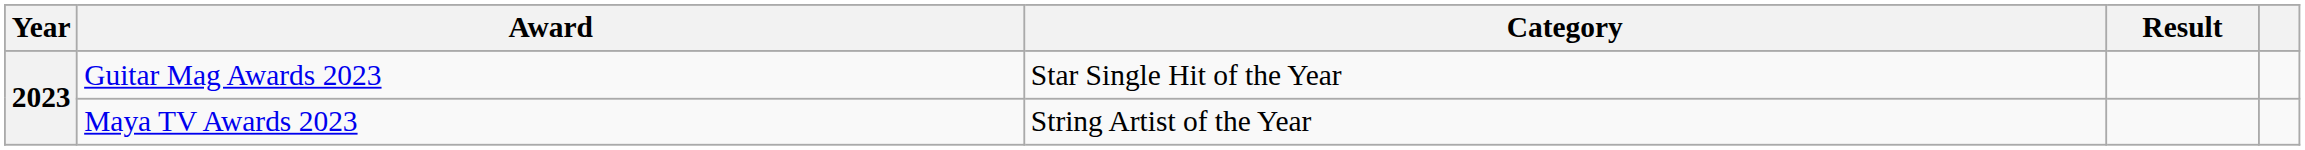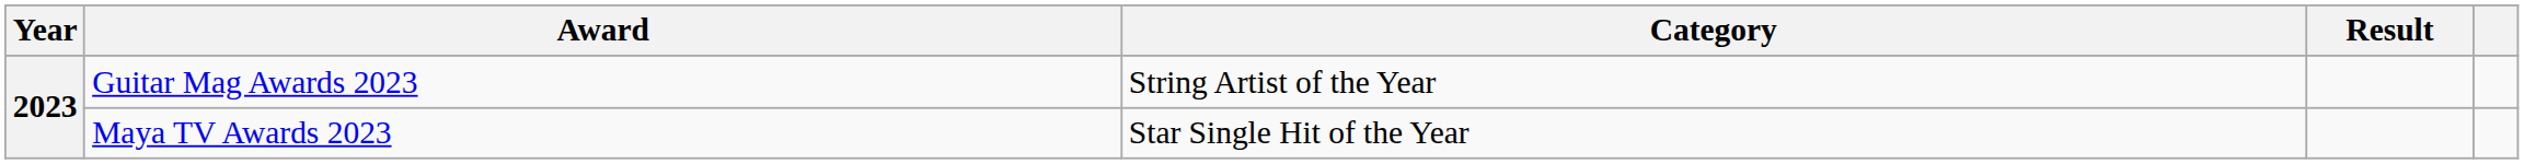Guitar Mag Awards 2023 | Category: Star Single Hit of the Year -> String Artist of the Year
Maya TV Awards 2023 | Category: String Artist of the Year -> Star Single Hit of the Year
